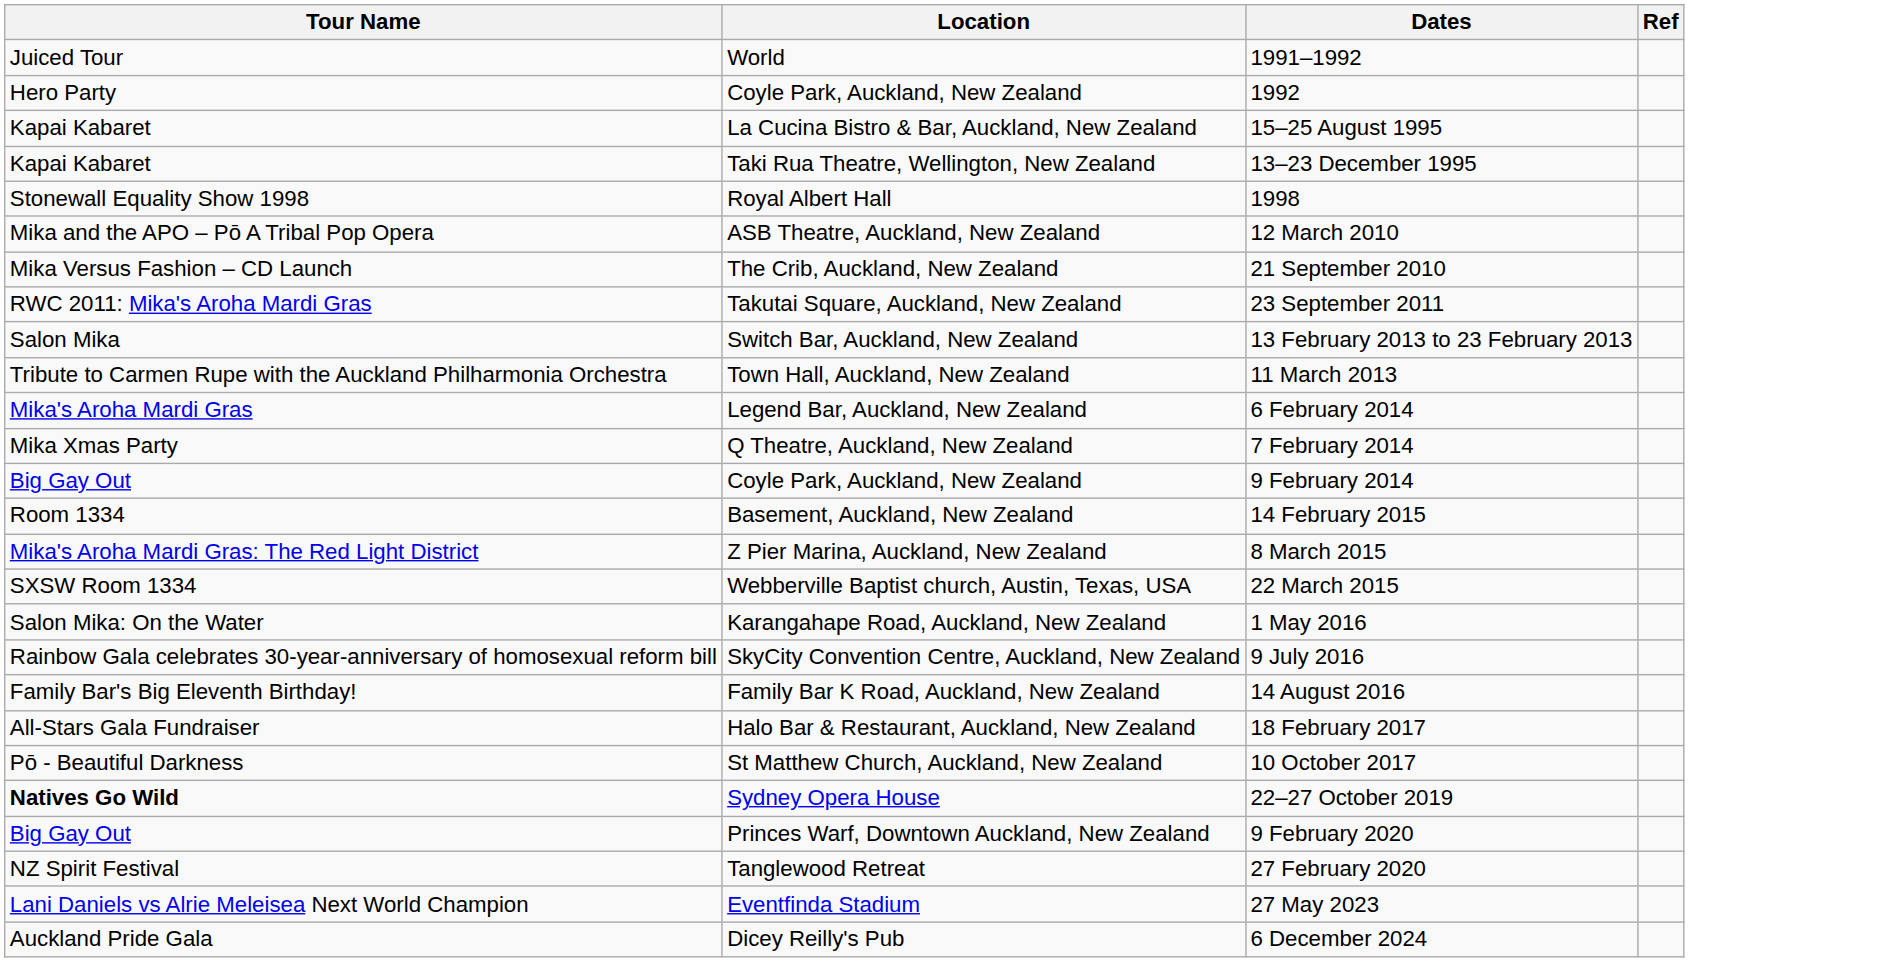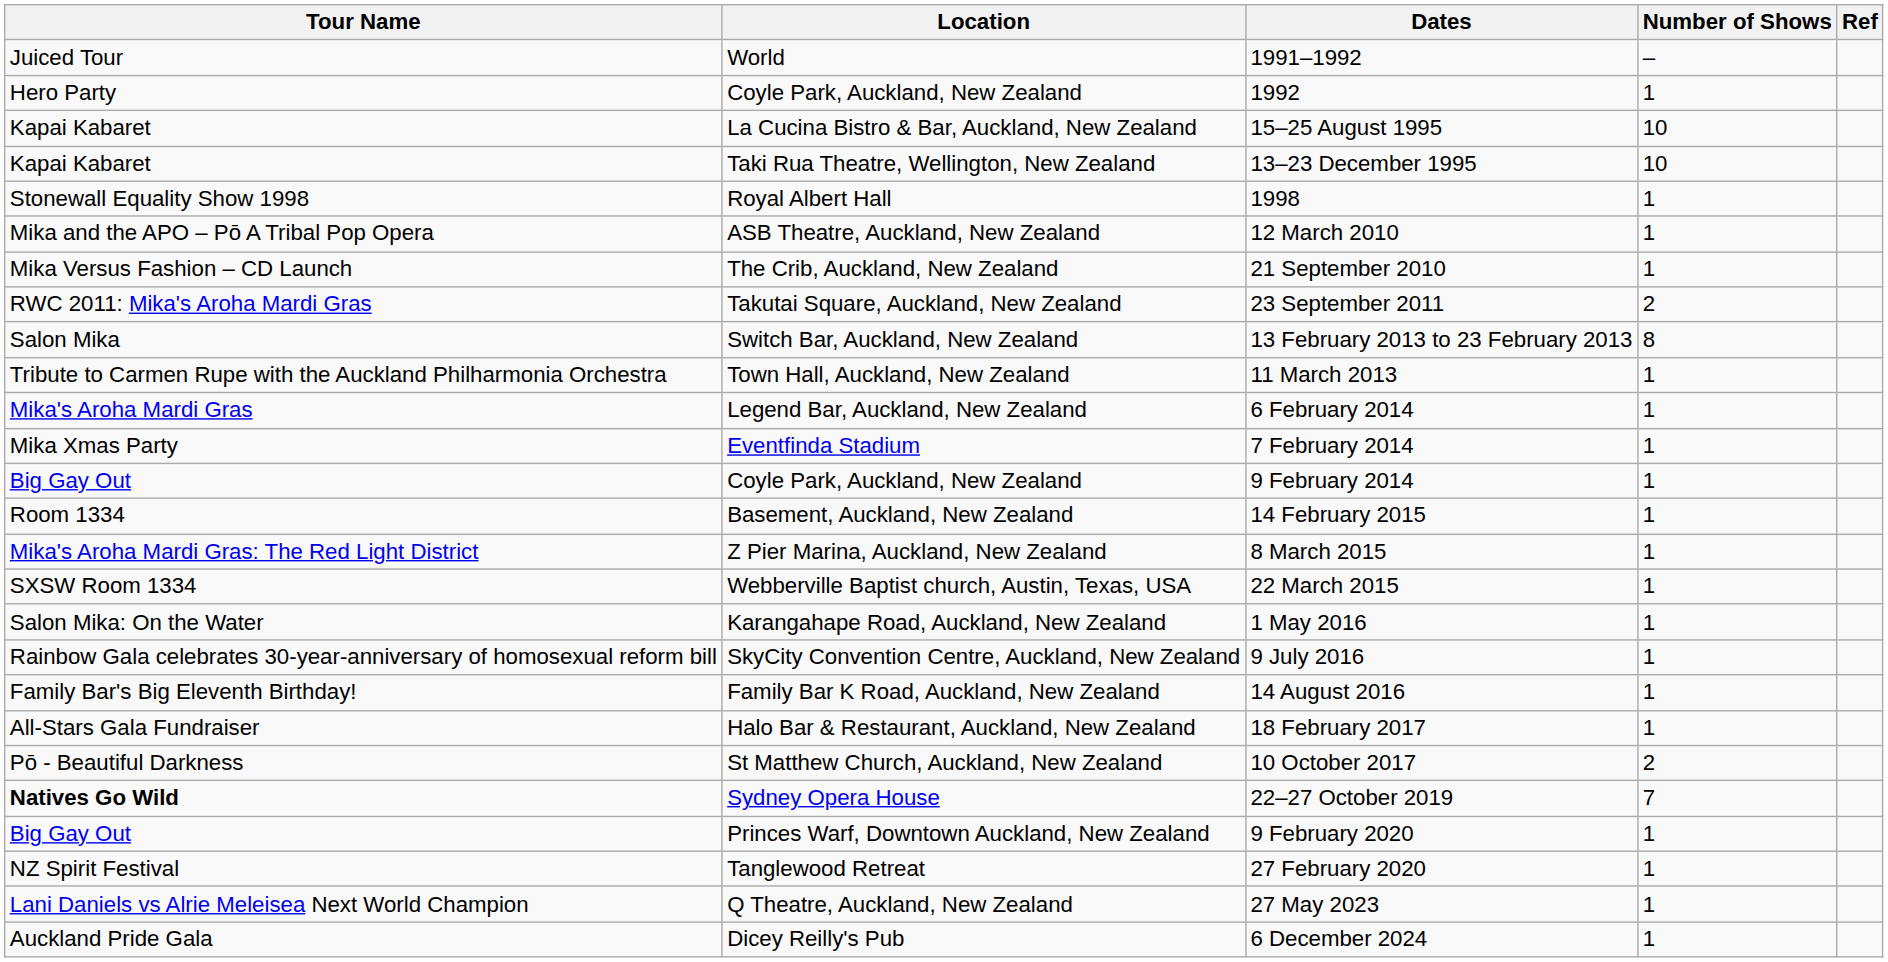+ column: Number of Shows | – | 1 | 10 | 10 | 1 | 1 | 1 | 2 | 8 | 1 | 1 | 1 | 1 | 1 | 1 | 1 | 1 | 1 | 1 | 1 | 2 | 7 | 1 | 1 | 1 | 1
7 February 2014 | Location: Q Theatre, Auckland, New Zealand -> Eventfinda Stadium
27 May 2023 | Location: Eventfinda Stadium -> Q Theatre, Auckland, New Zealand
